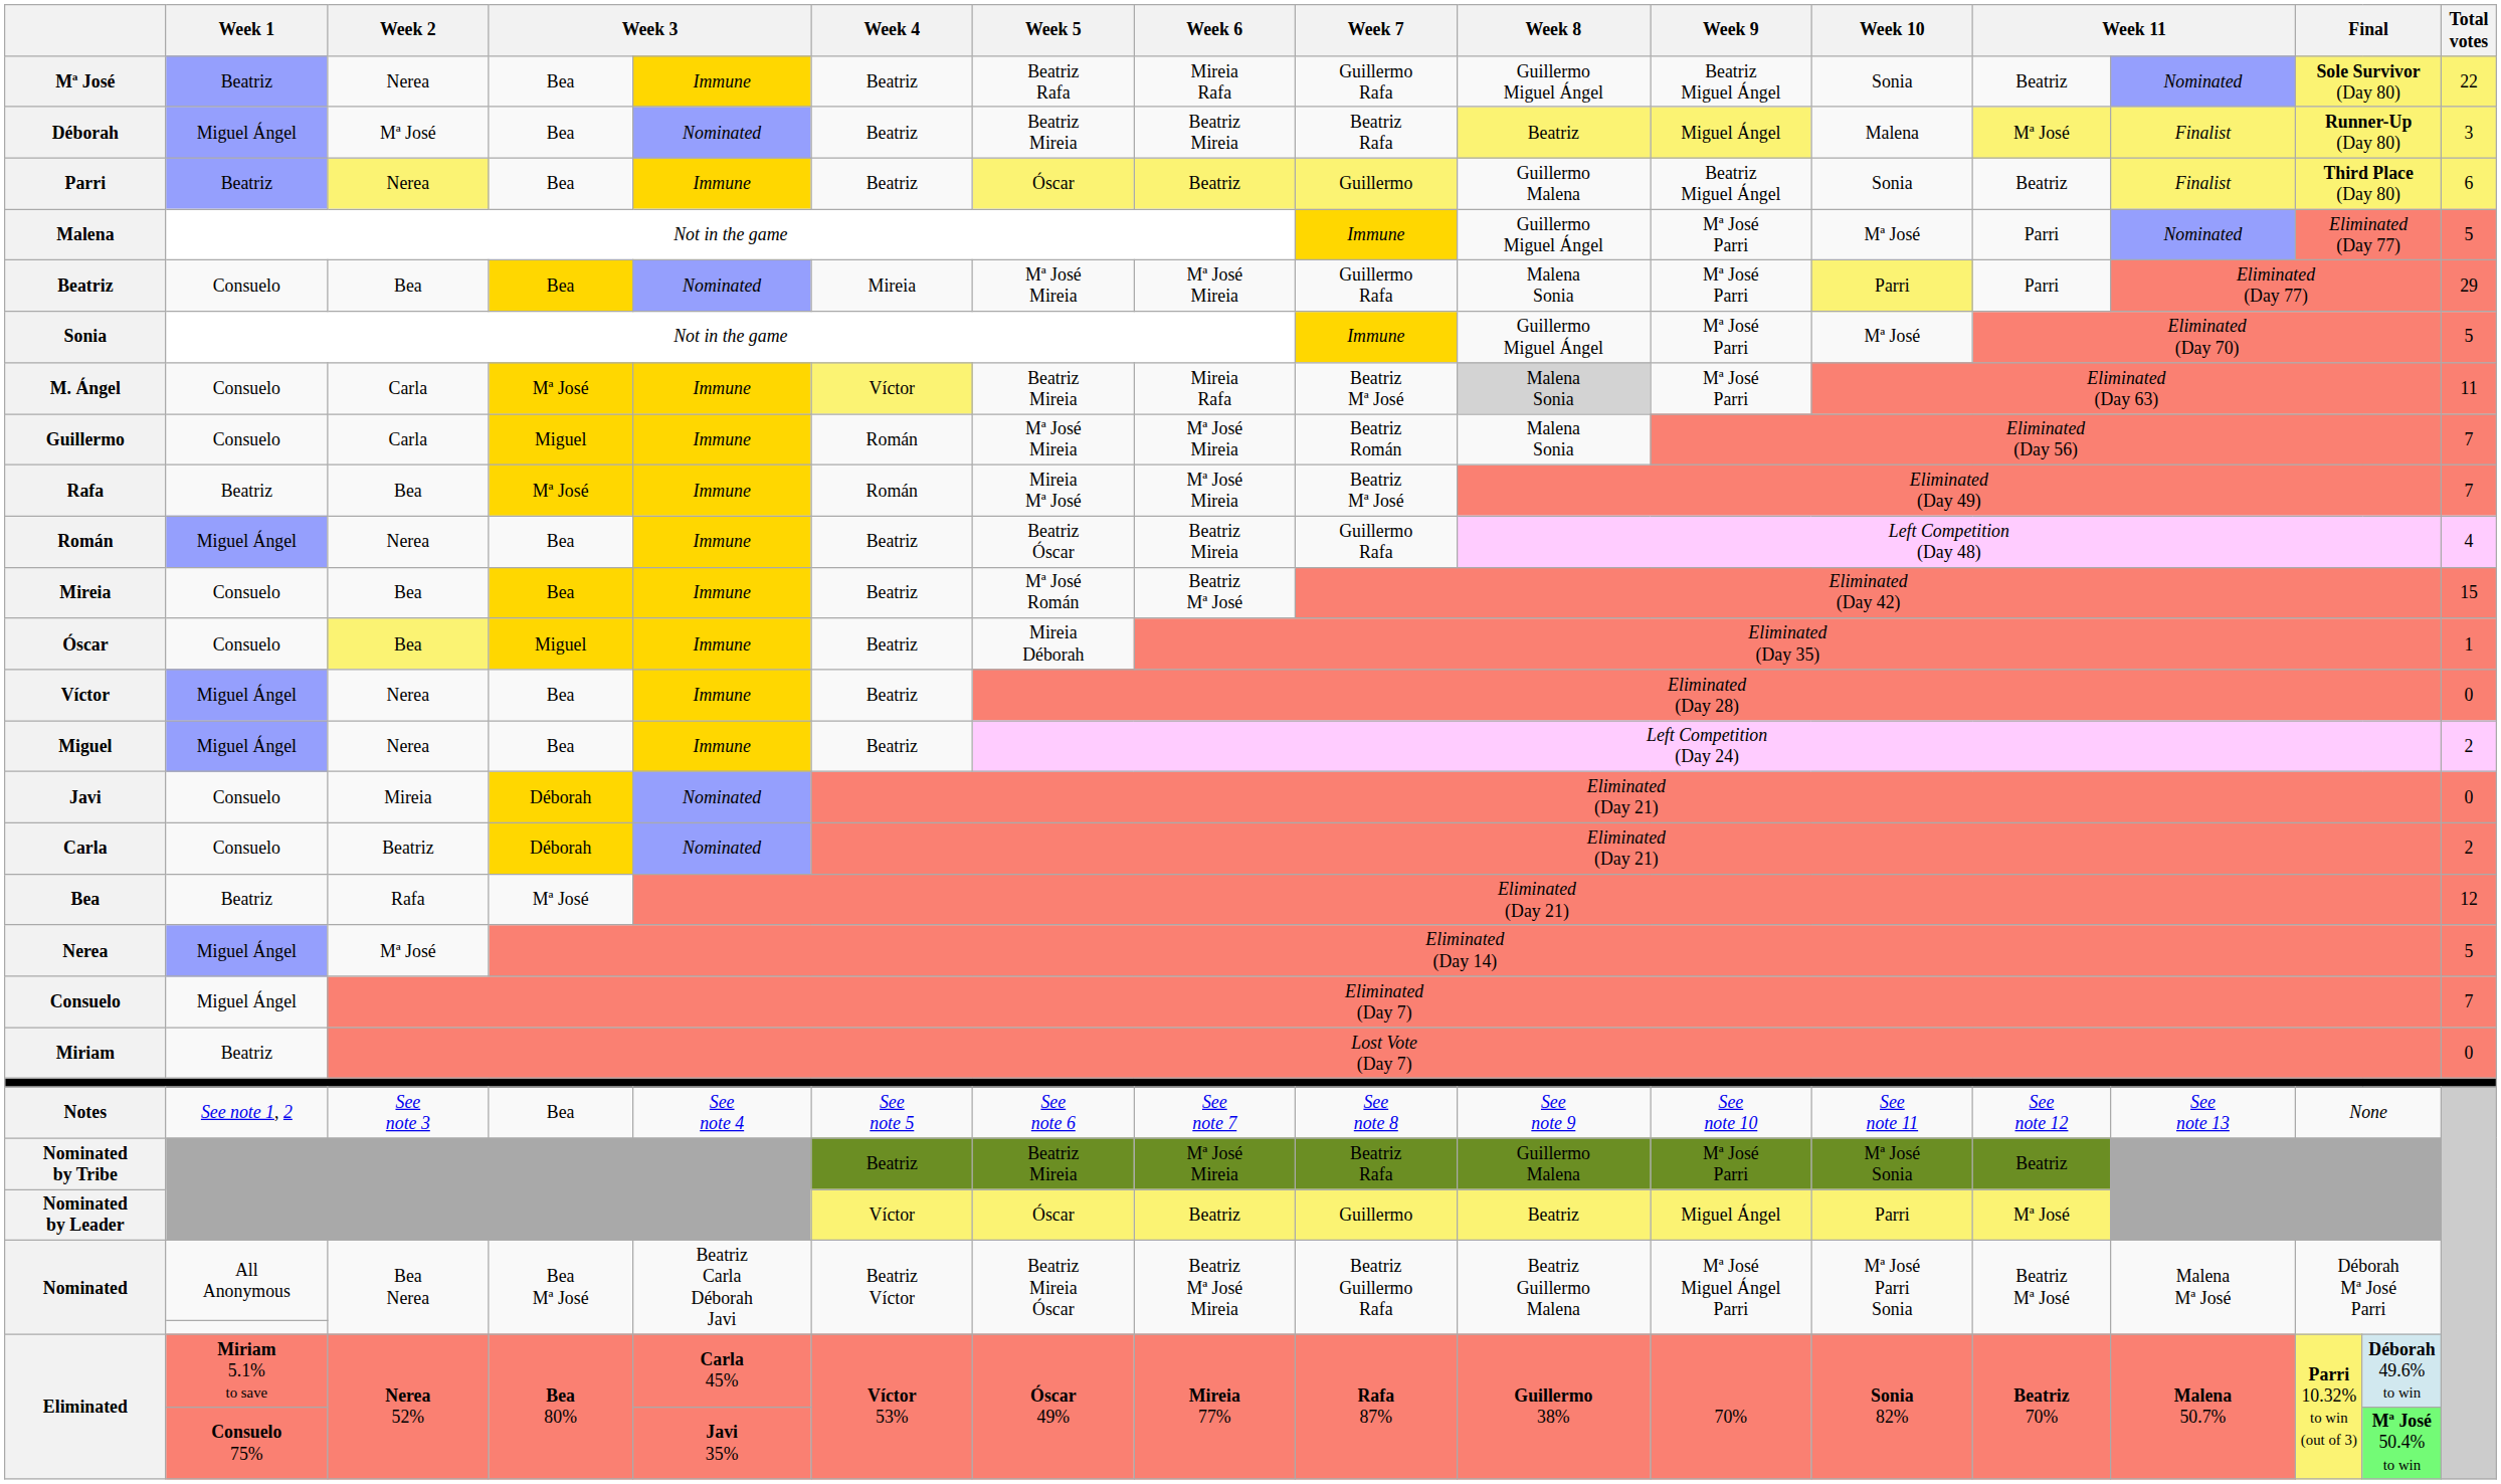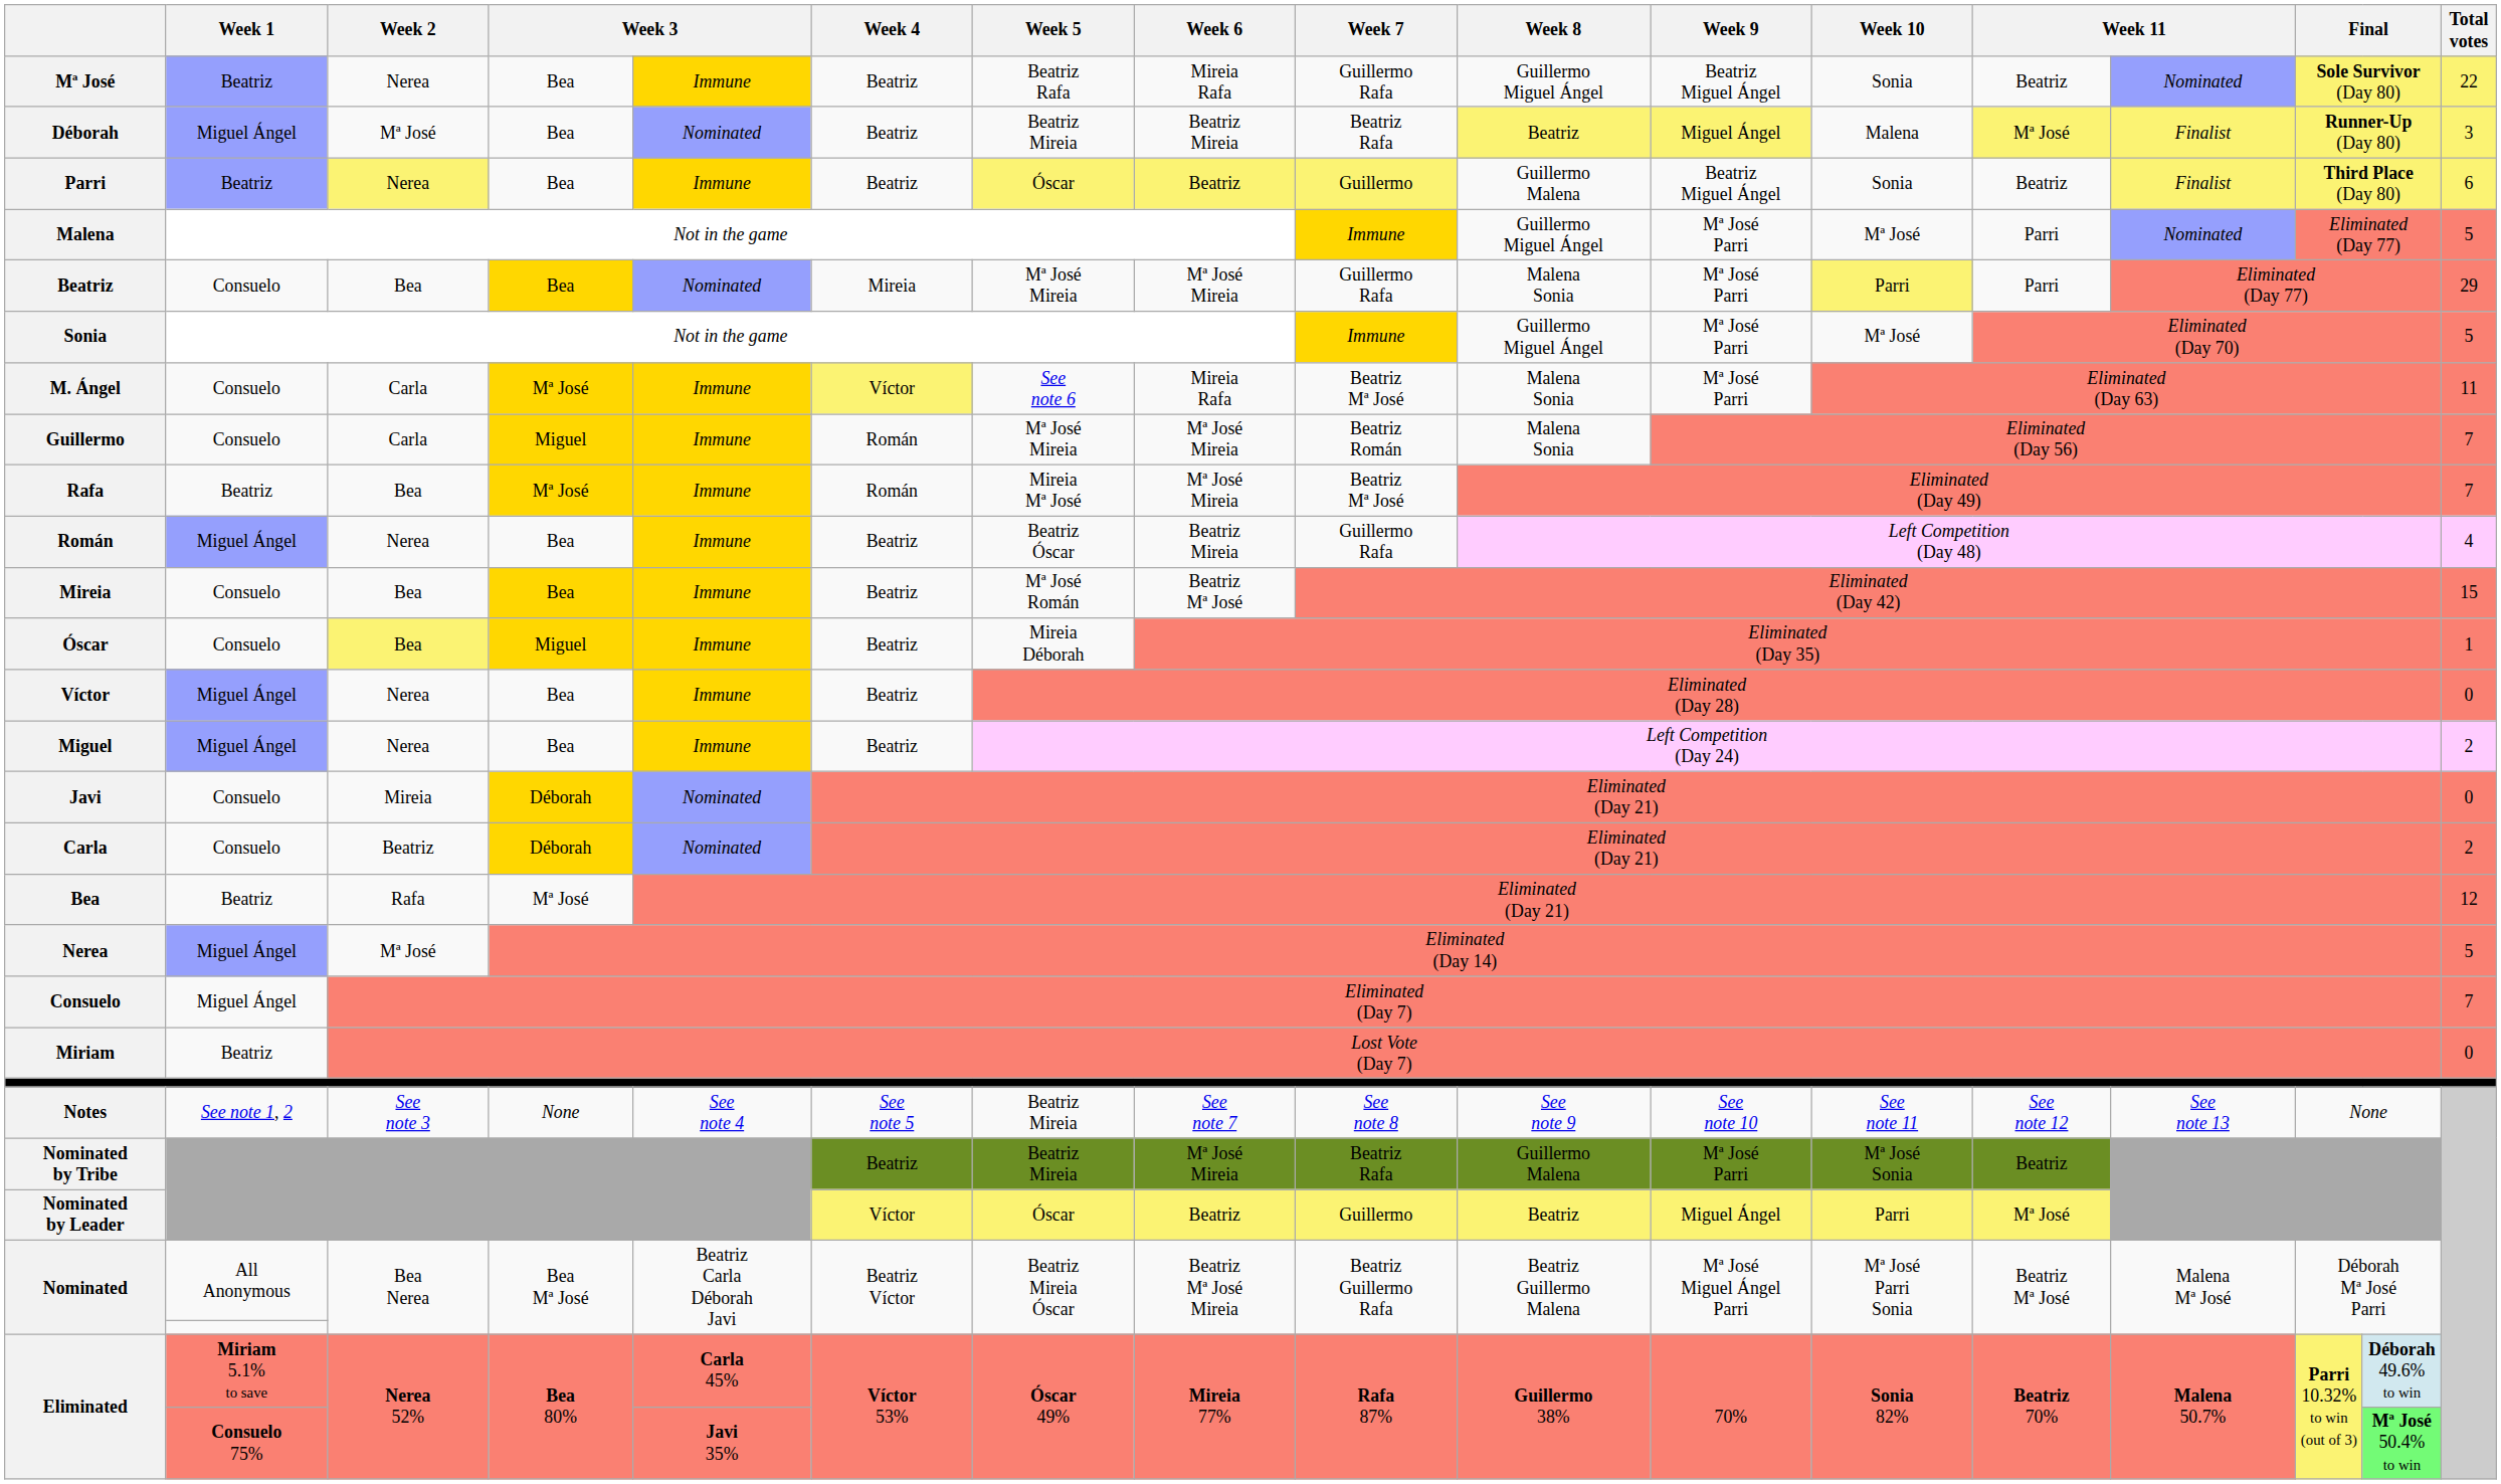M. Ángel | Week 5: Beatriz Mireia -> See note 6
M. Ángel | Week 8: lightgrey background -> no background
Notes | column 4: Bea -> None
Notes | Week 5: See note 6 -> Beatriz Mireia
